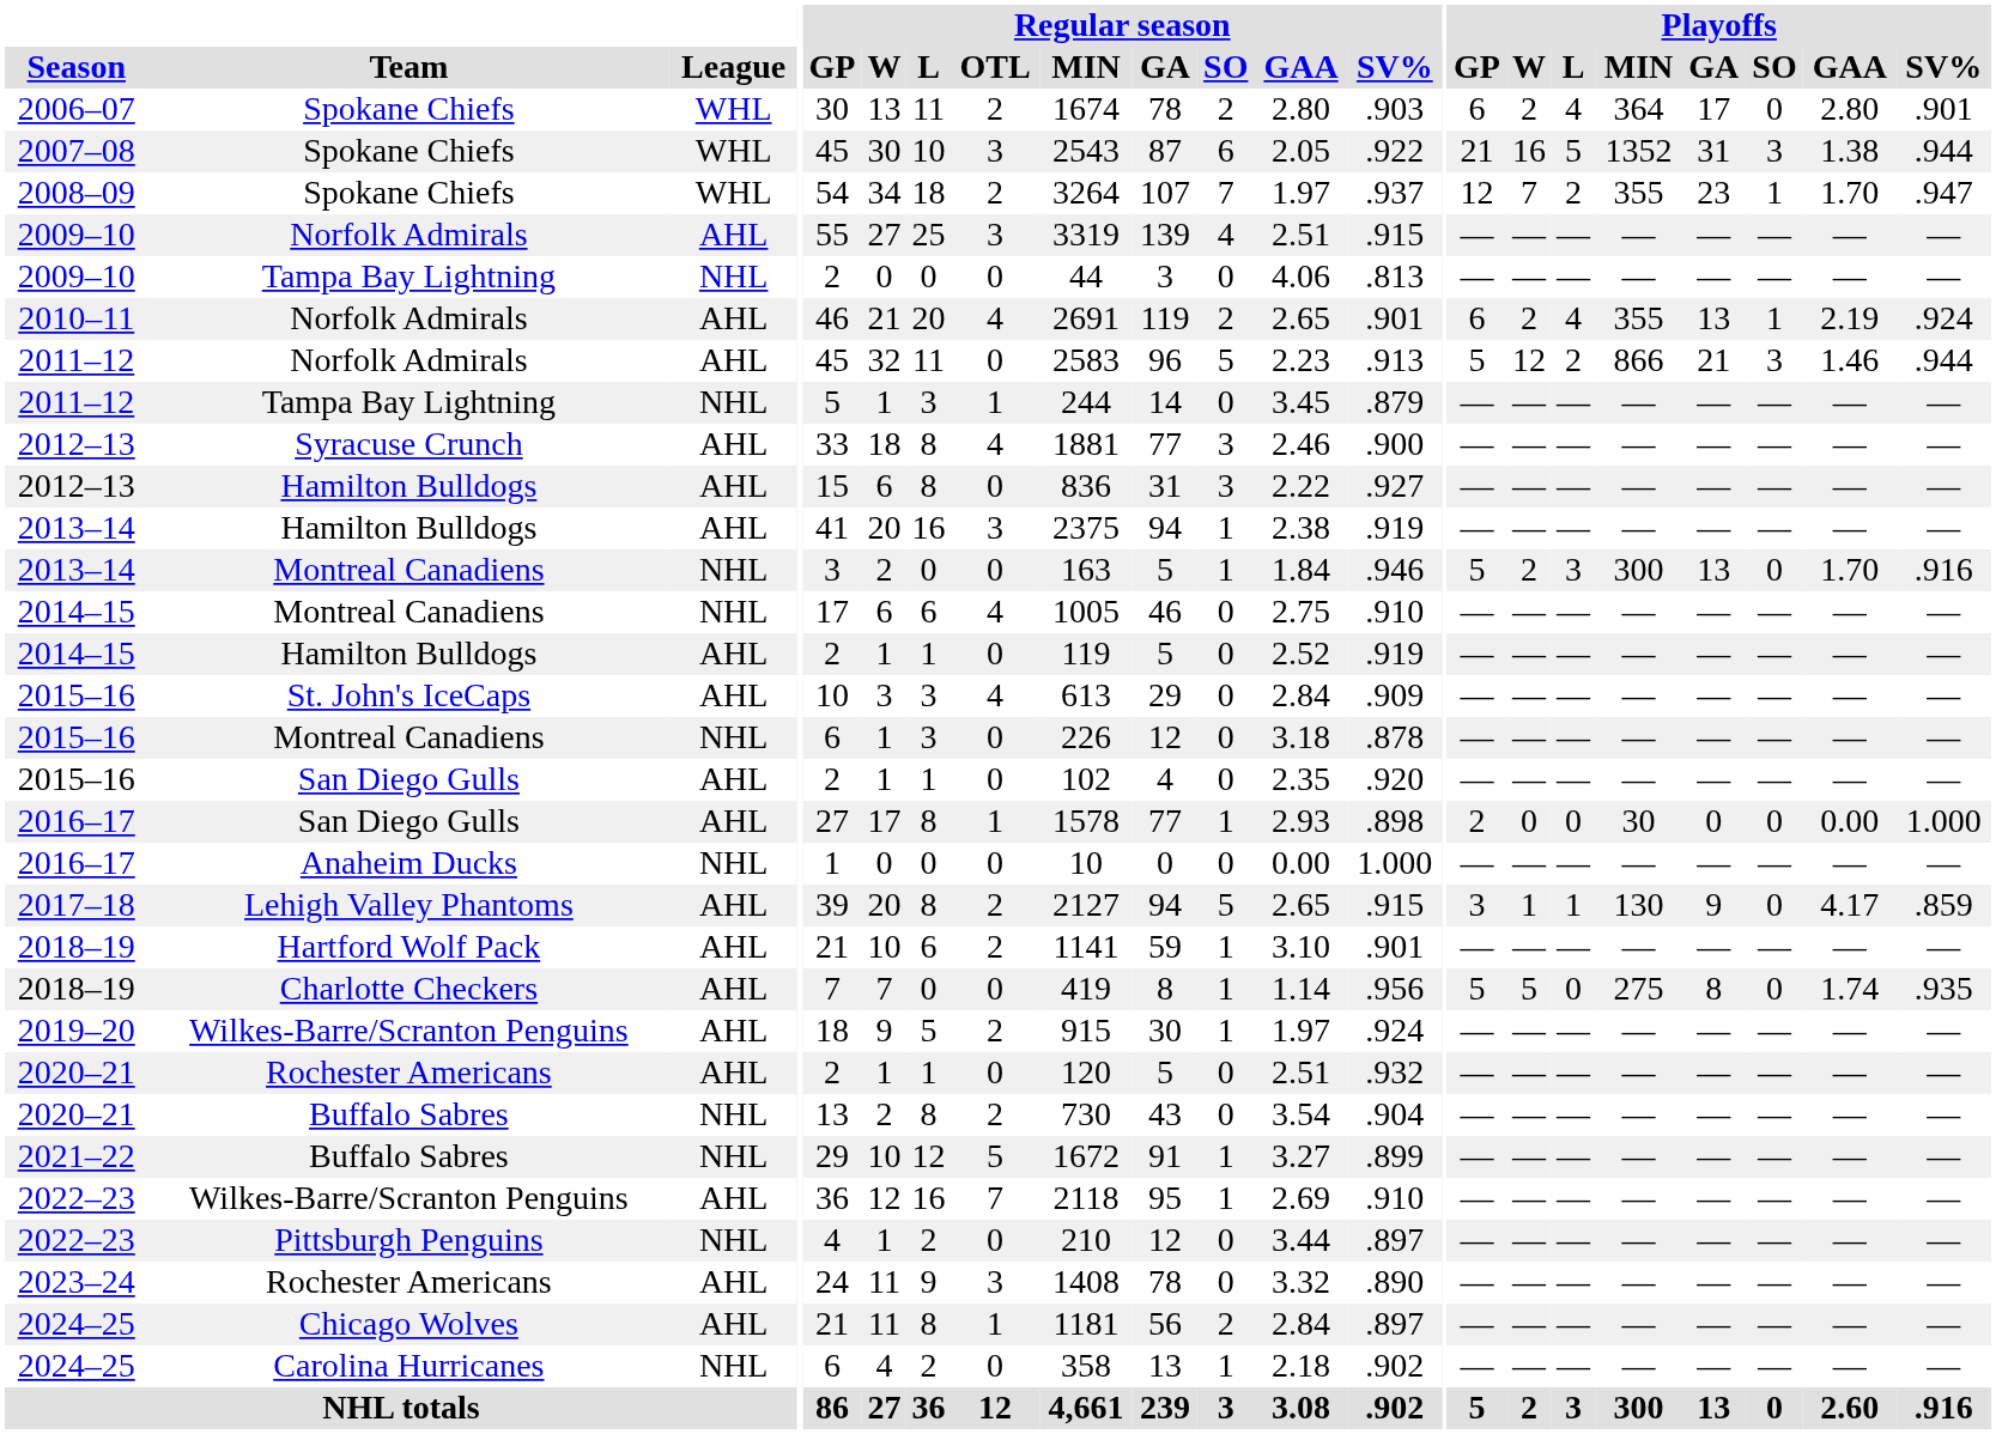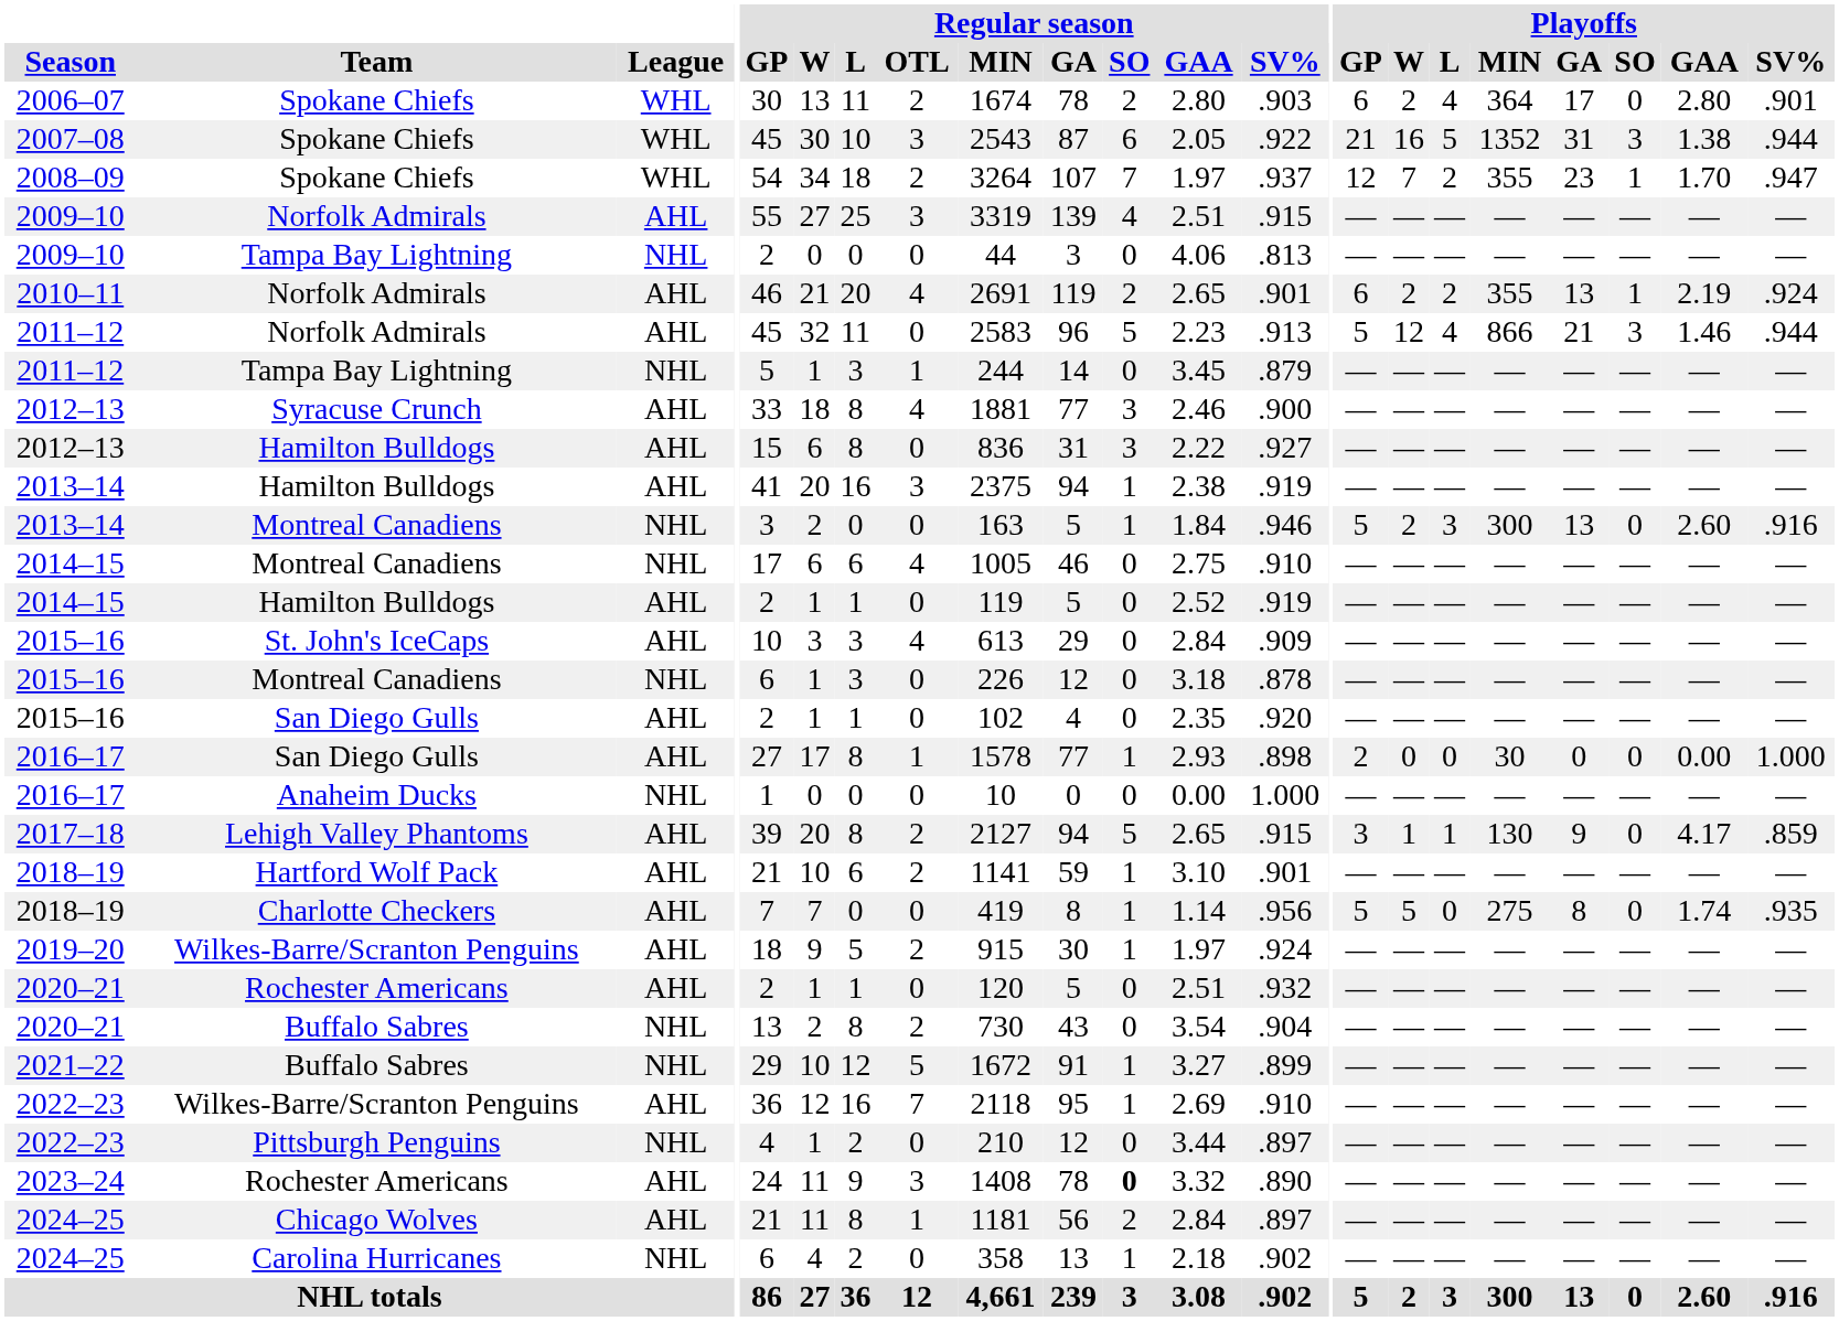2010–11 | Playoffs / L: 4 -> 2
2011–12 / Norfolk Admirals | Playoffs / L: 2 -> 4
2013–14 / Montreal Canadiens | Playoffs / GAA: 1.70 -> 2.60
2023–24 | Regular season / SO: normal -> bold
